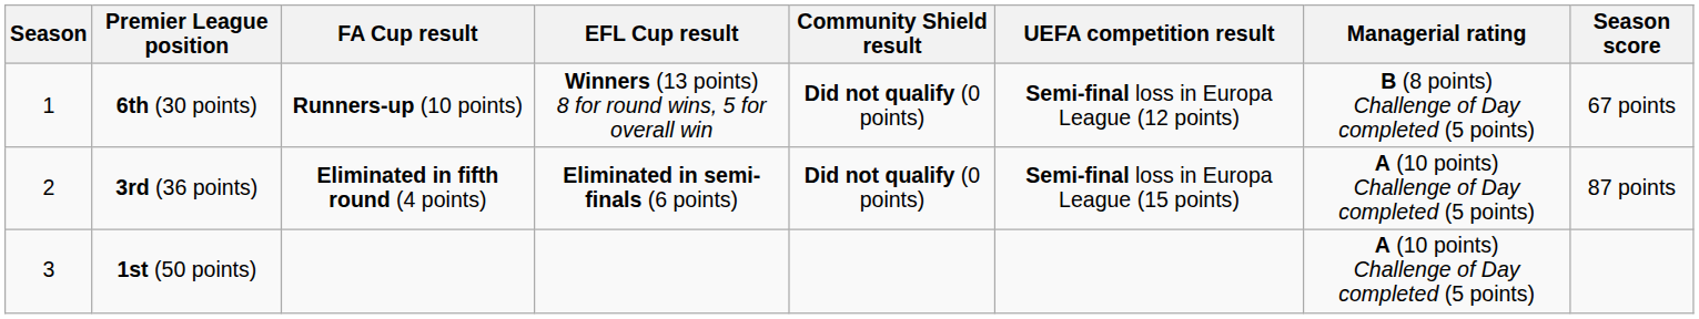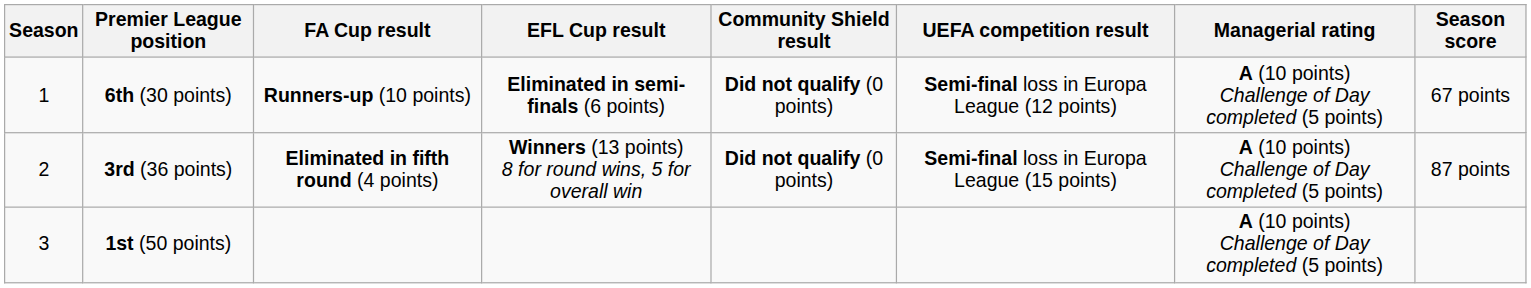6th (30 points) | EFL Cup result: Winners (13 points) 8 for round wins, 5 for overall win -> Eliminated in semi-finals (6 points)
6th (30 points) | Managerial rating: B (8 points) Challenge of Day completed (5 points) -> A (10 points) Challenge of Day completed (5 points)
3rd (36 points) | EFL Cup result: Eliminated in semi-finals (6 points) -> Winners (13 points) 8 for round wins, 5 for overall win
